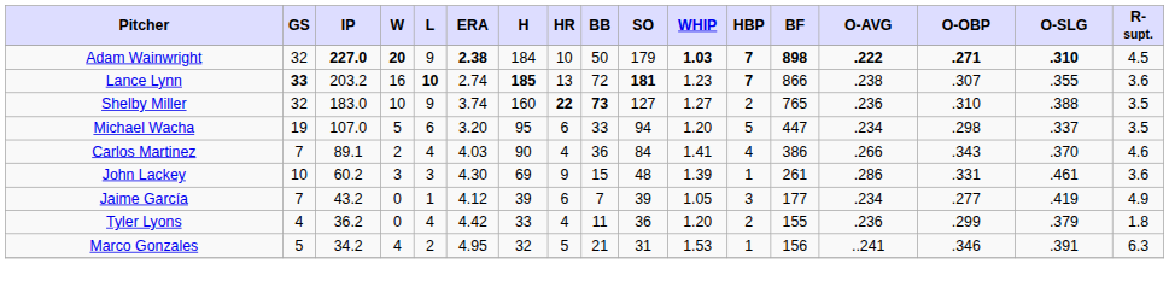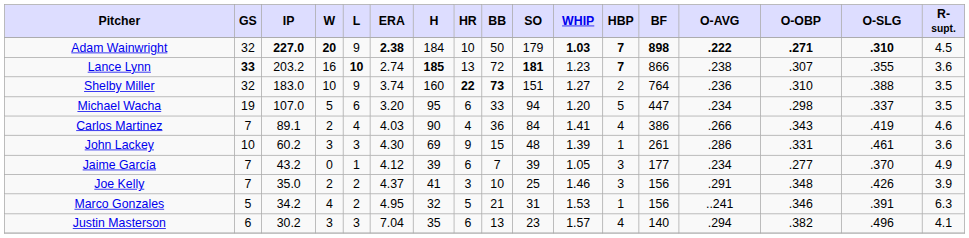Shelby Miller | SO: 127 -> 151
Shelby Miller | BF: 765 -> 764
Carlos Martinez | O-SLG: .370 -> .419
Jaime García | O-SLG: .419 -> .370
- row: Tyler Lyons | 4 | 36.2 | 0 | 4 | 4.42 | 33 | 4 | 11 | 36 | 1.20 | 2 | 155 | .236 | .299 | .379 | 1.8
+ row: Joe Kelly | 7 | 35.0 | 2 | 2 | 4.37 | 41 | 3 | 10 | 25 | 1.46 | 3 | 156 | .291 | .348 | .426 | 3.9
+ row: Justin Masterson | 6 | 30.2 | 3 | 3 | 7.04 | 35 | 6 | 13 | 23 | 1.57 | 4 | 140 | .294 | .382 | .496 | 4.1
